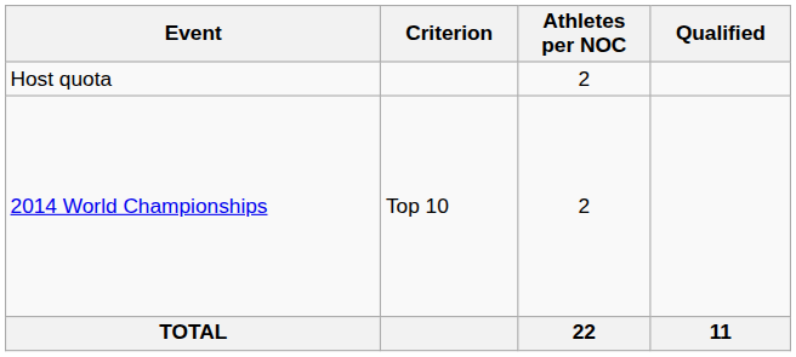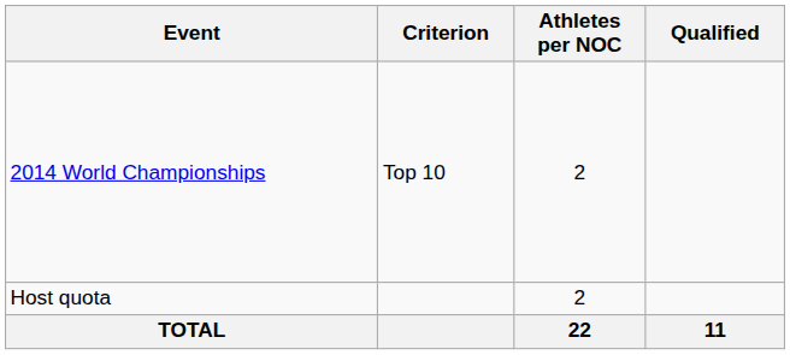rows swapped: Host quota <-> 2014 World Championships
